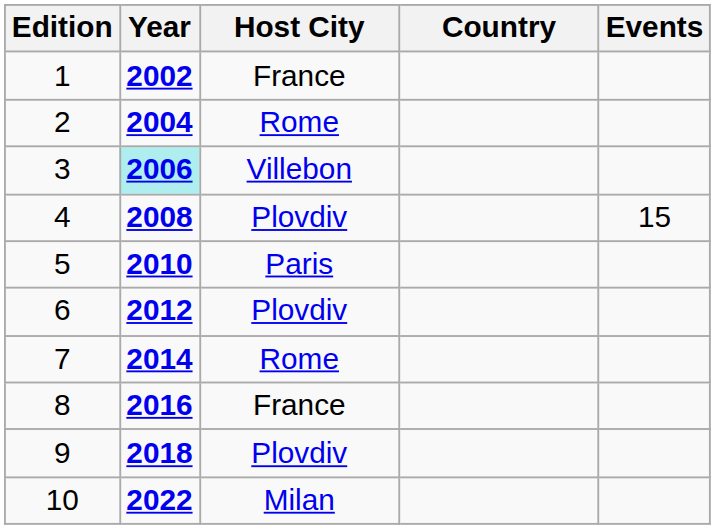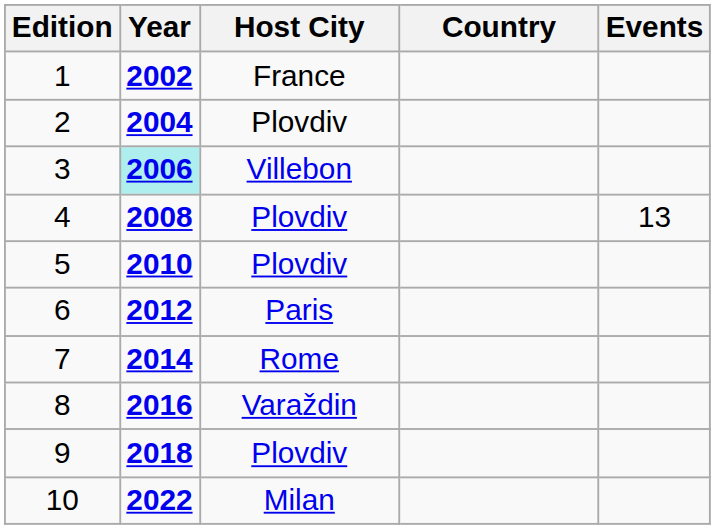2 | Host City: Rome -> Plovdiv
4 | Events: 15 -> 13
5 | Host City: Paris -> Plovdiv
6 | Host City: Plovdiv -> Paris
8 | Host City: France -> Varaždin
